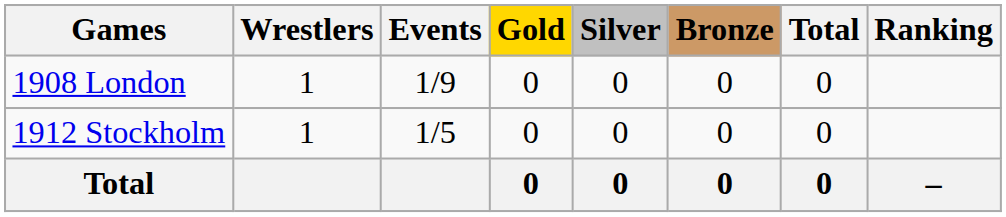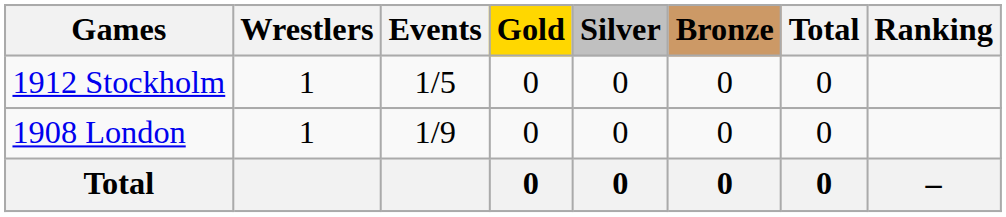rows swapped: 1908 London <-> 1912 Stockholm
